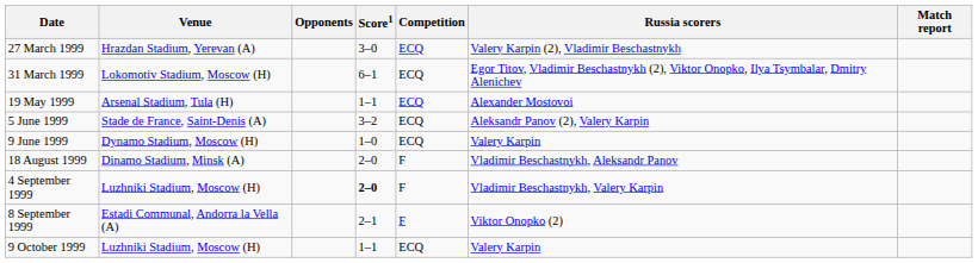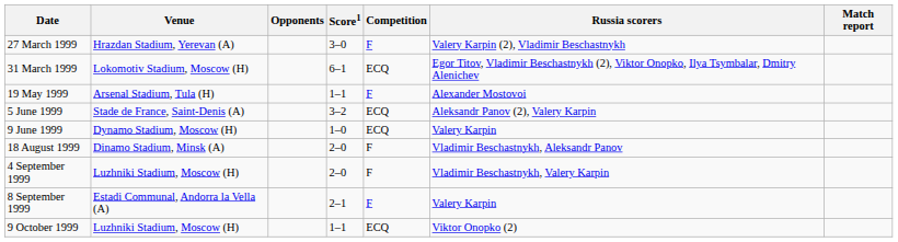27 March 1999 | Competition: ECQ -> F
19 May 1999 | Competition: ECQ -> F
4 September 1999 | Score1: bold -> normal
8 September 1999 | Russia scorers: Viktor Onopko (2) -> Valery Karpin
9 October 1999 | Russia scorers: Valery Karpin -> Viktor Onopko (2)
